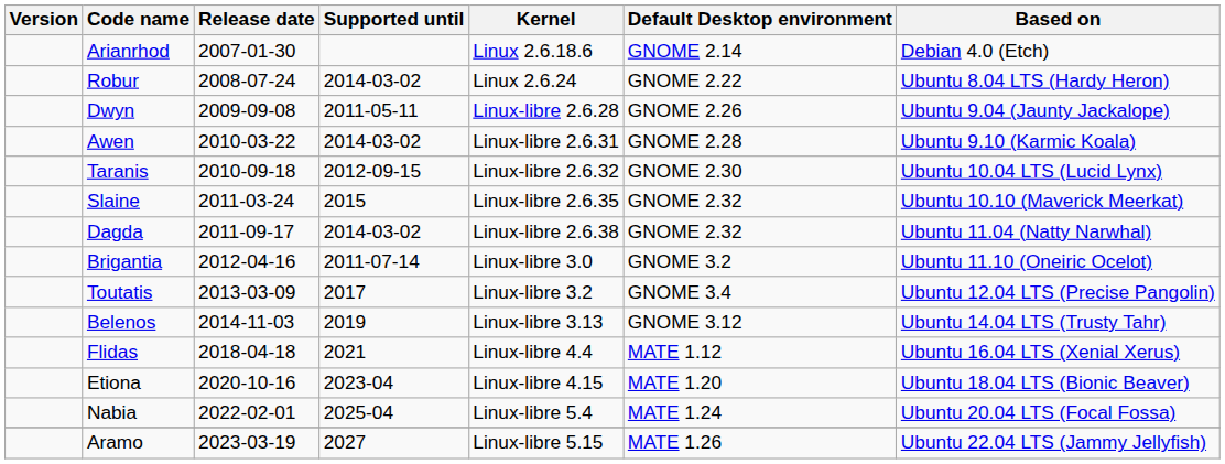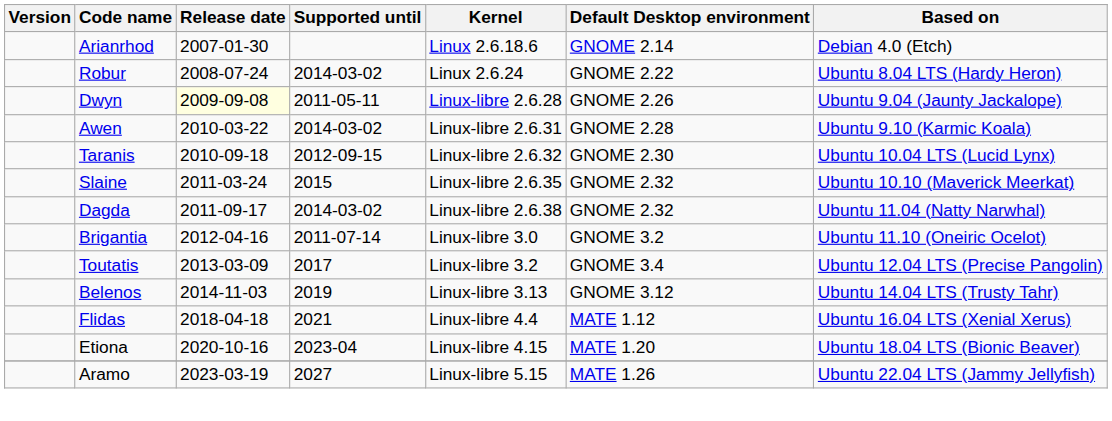Dwyn | Release date: no background -> lightyellow background
- row: Nabia | 2022-02-01 | 2025-04 | Linux-libre 5.4 | MATE 1.24 | Ubuntu 20.04 LTS (Focal Fossa)
